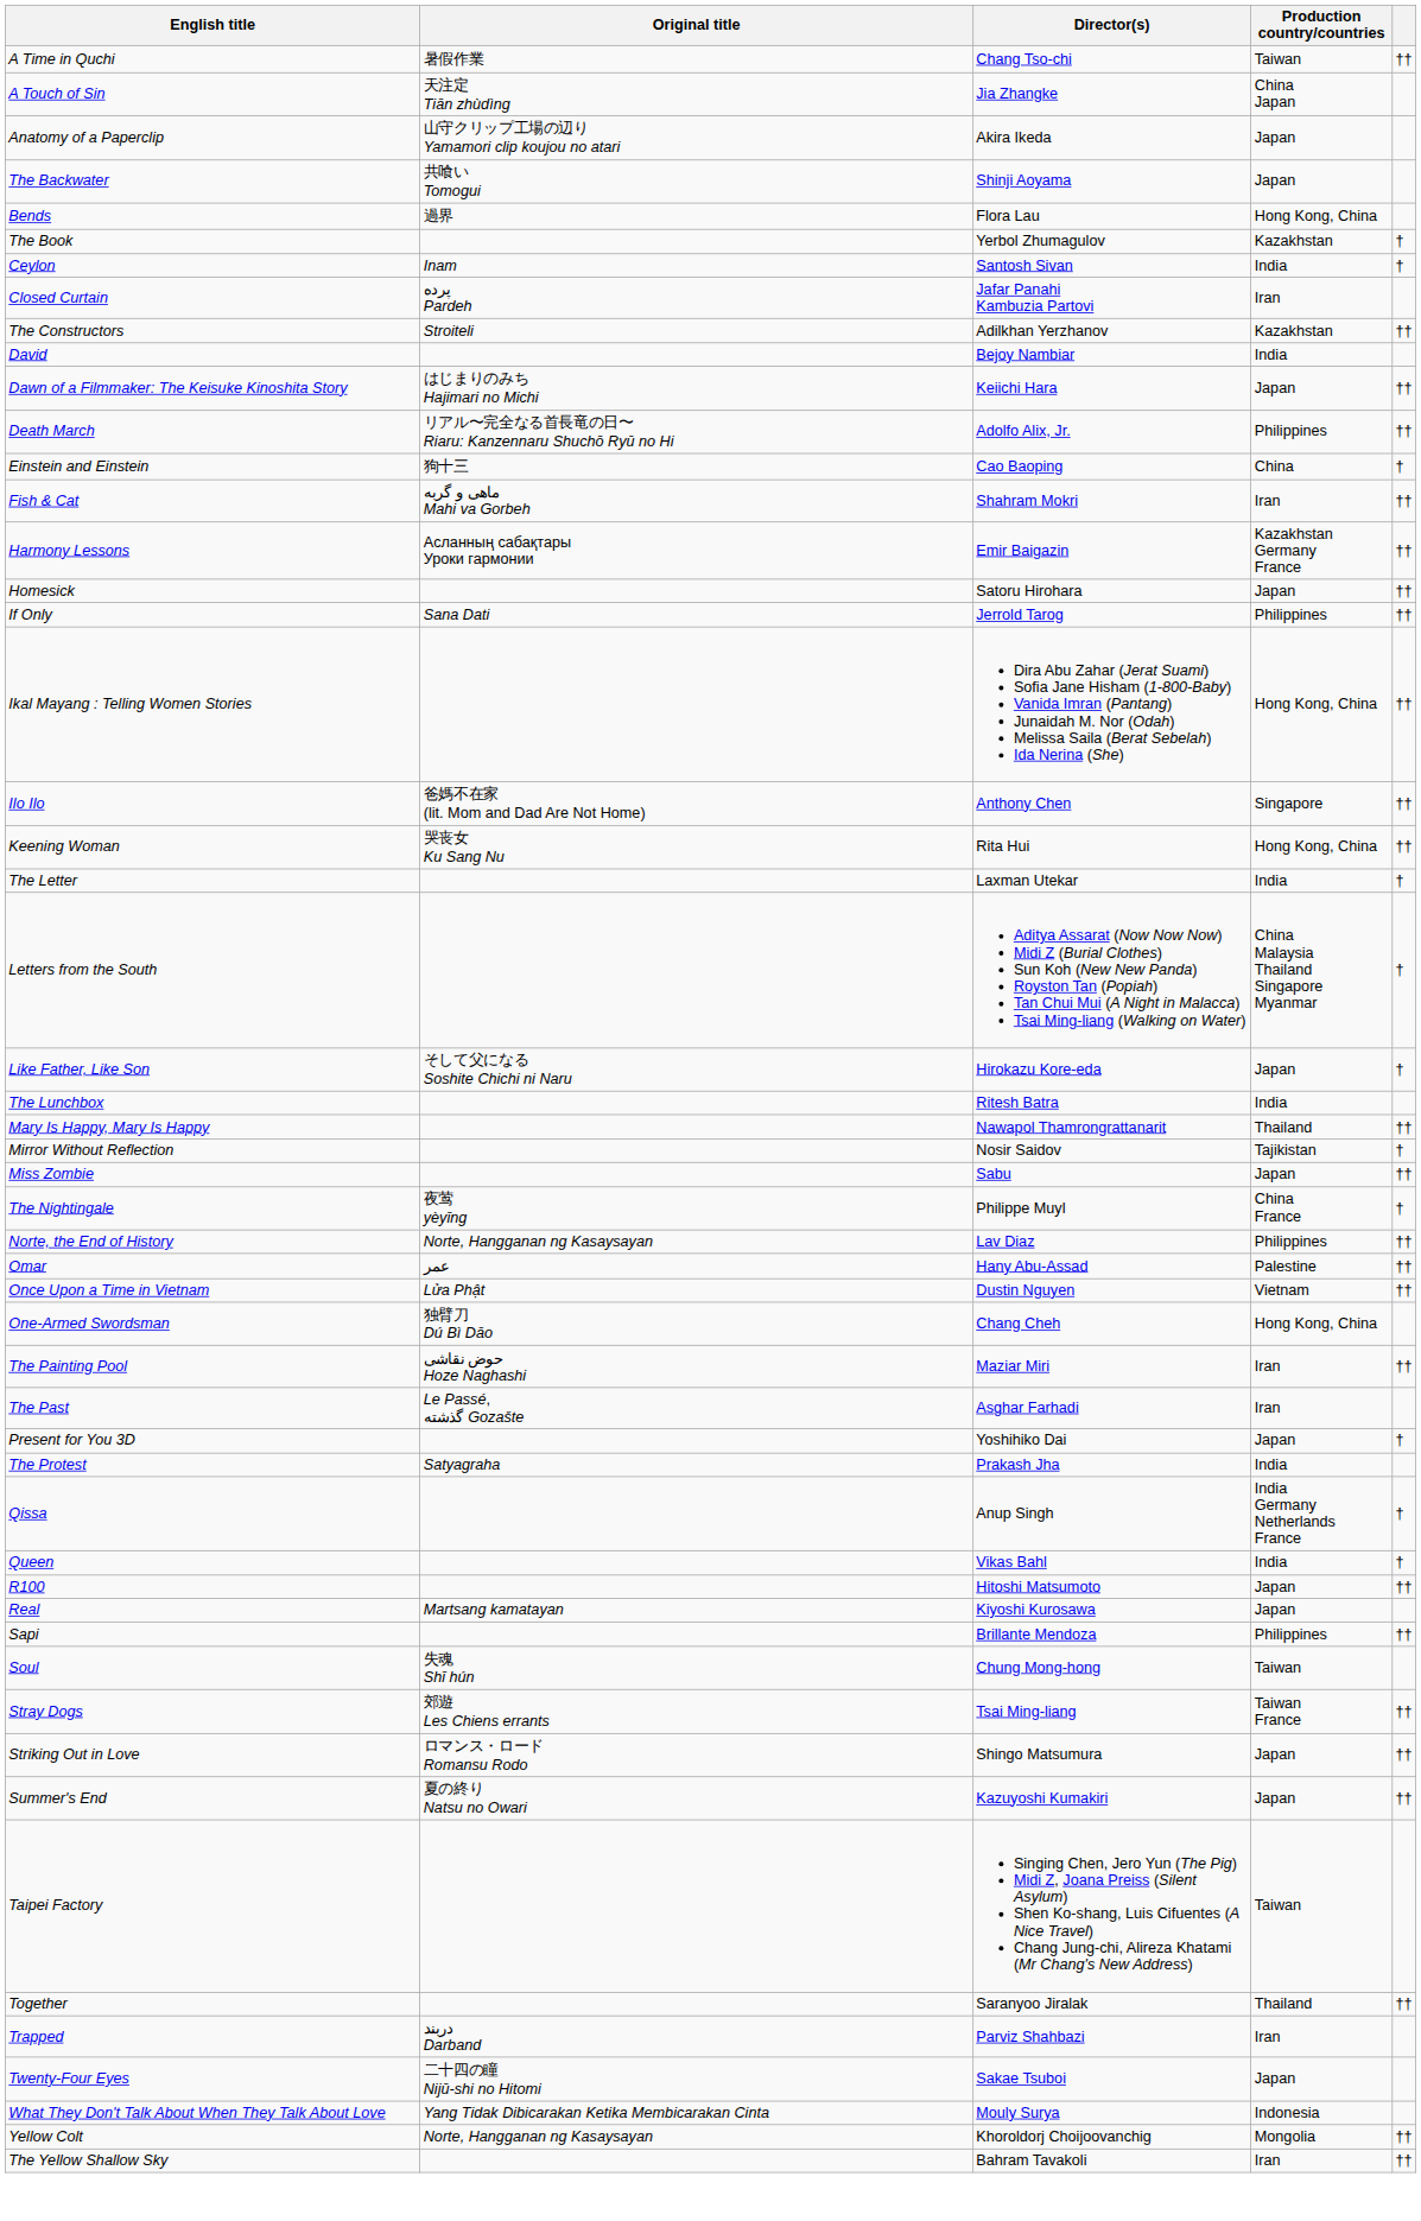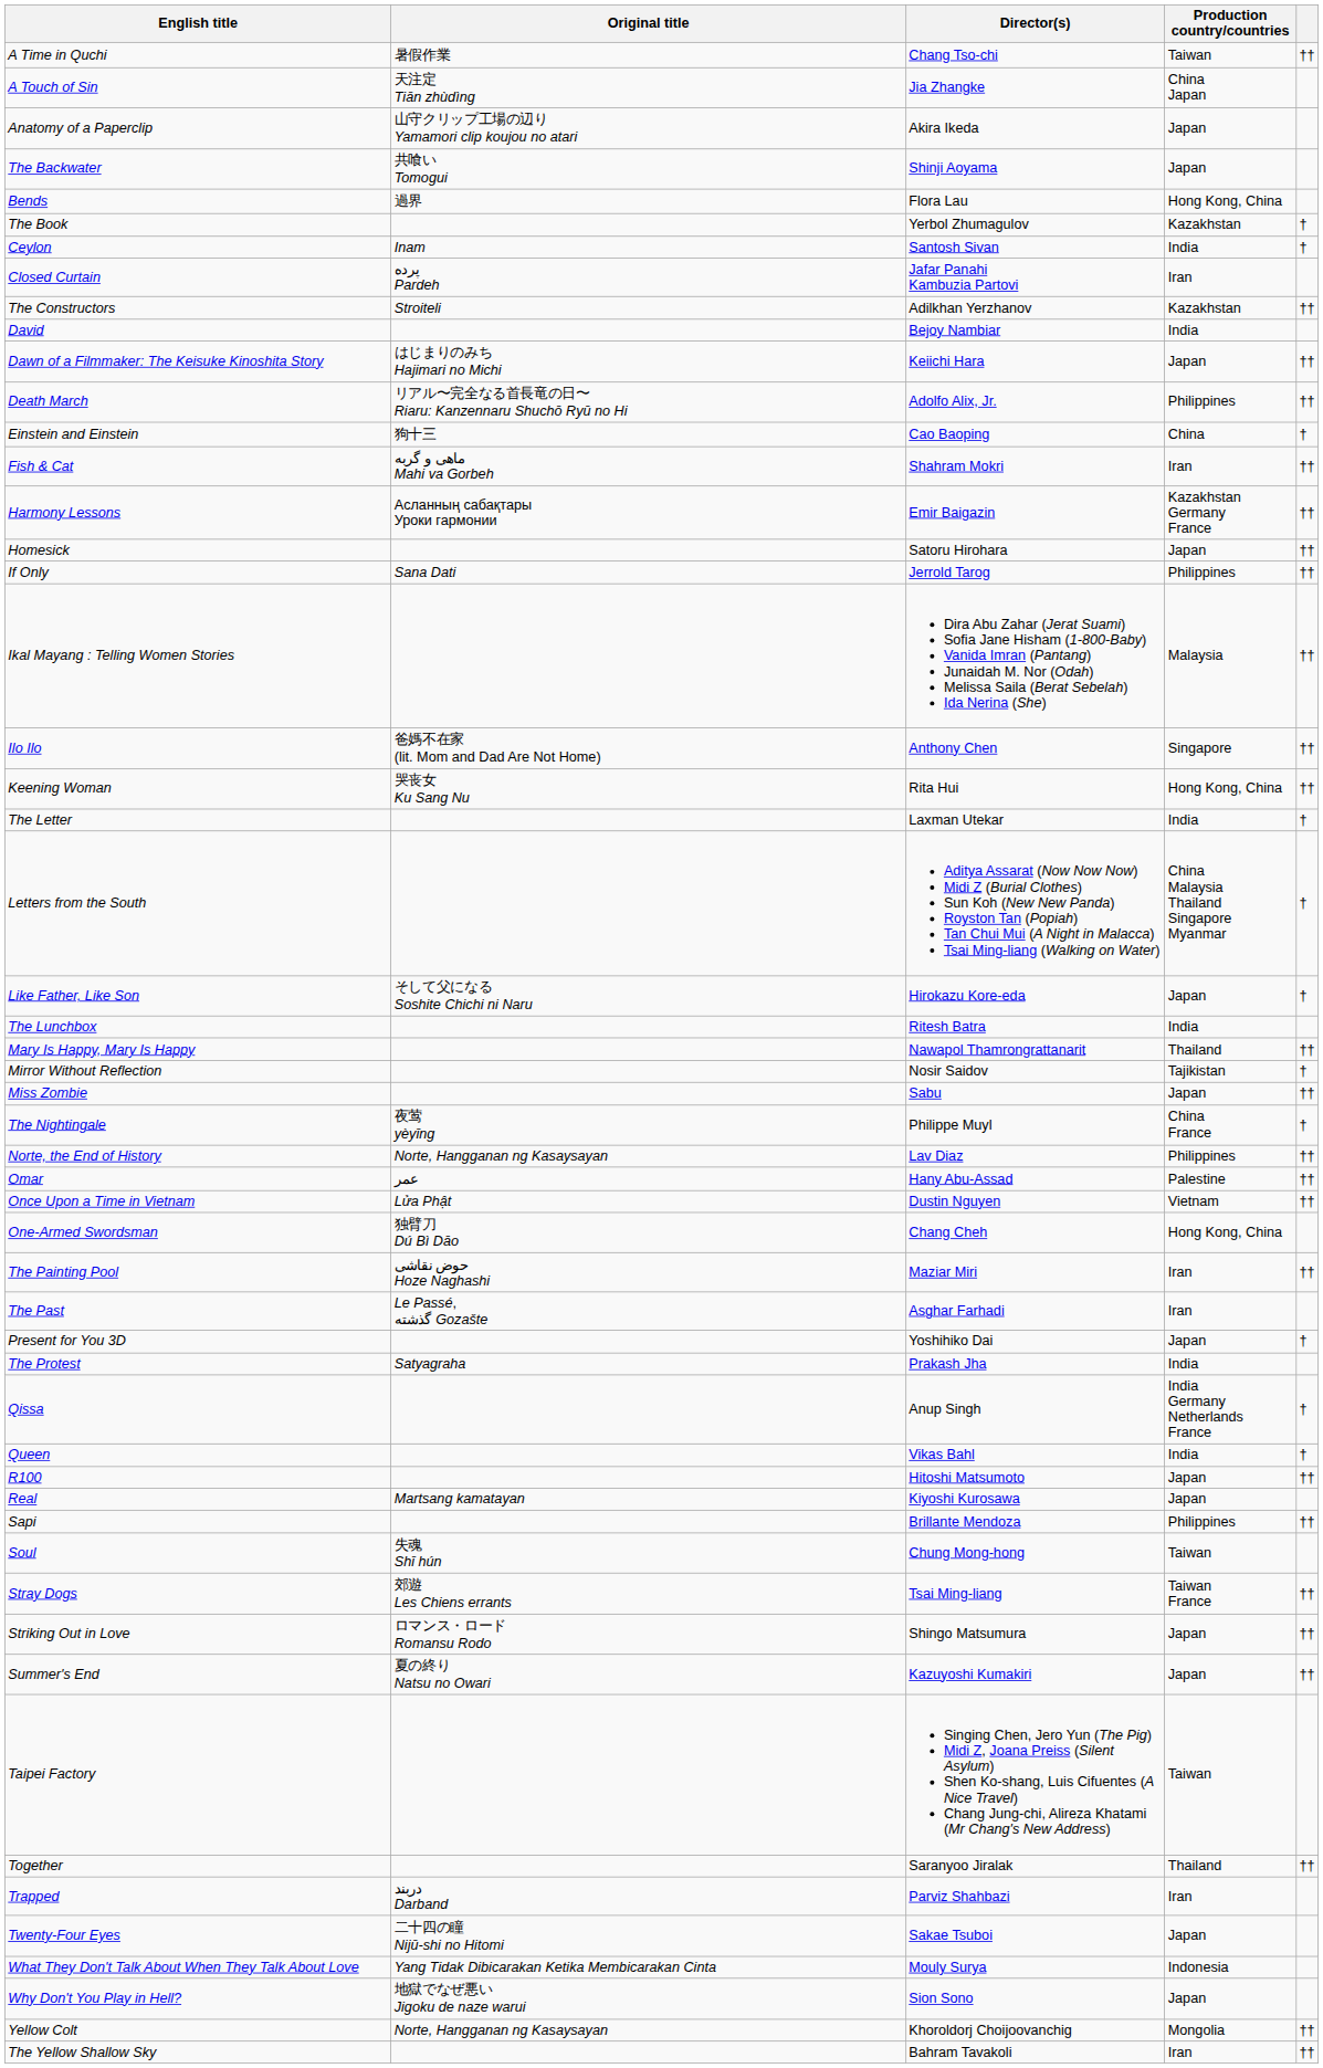Ikal Mayang : Telling Women Stories | Production country/countries: Hong Kong, China -> Malaysia
+ row: Why Don't You Play in Hell? | 地獄でなぜ悪い Jigoku de naze warui | Sion Sono | Japan
